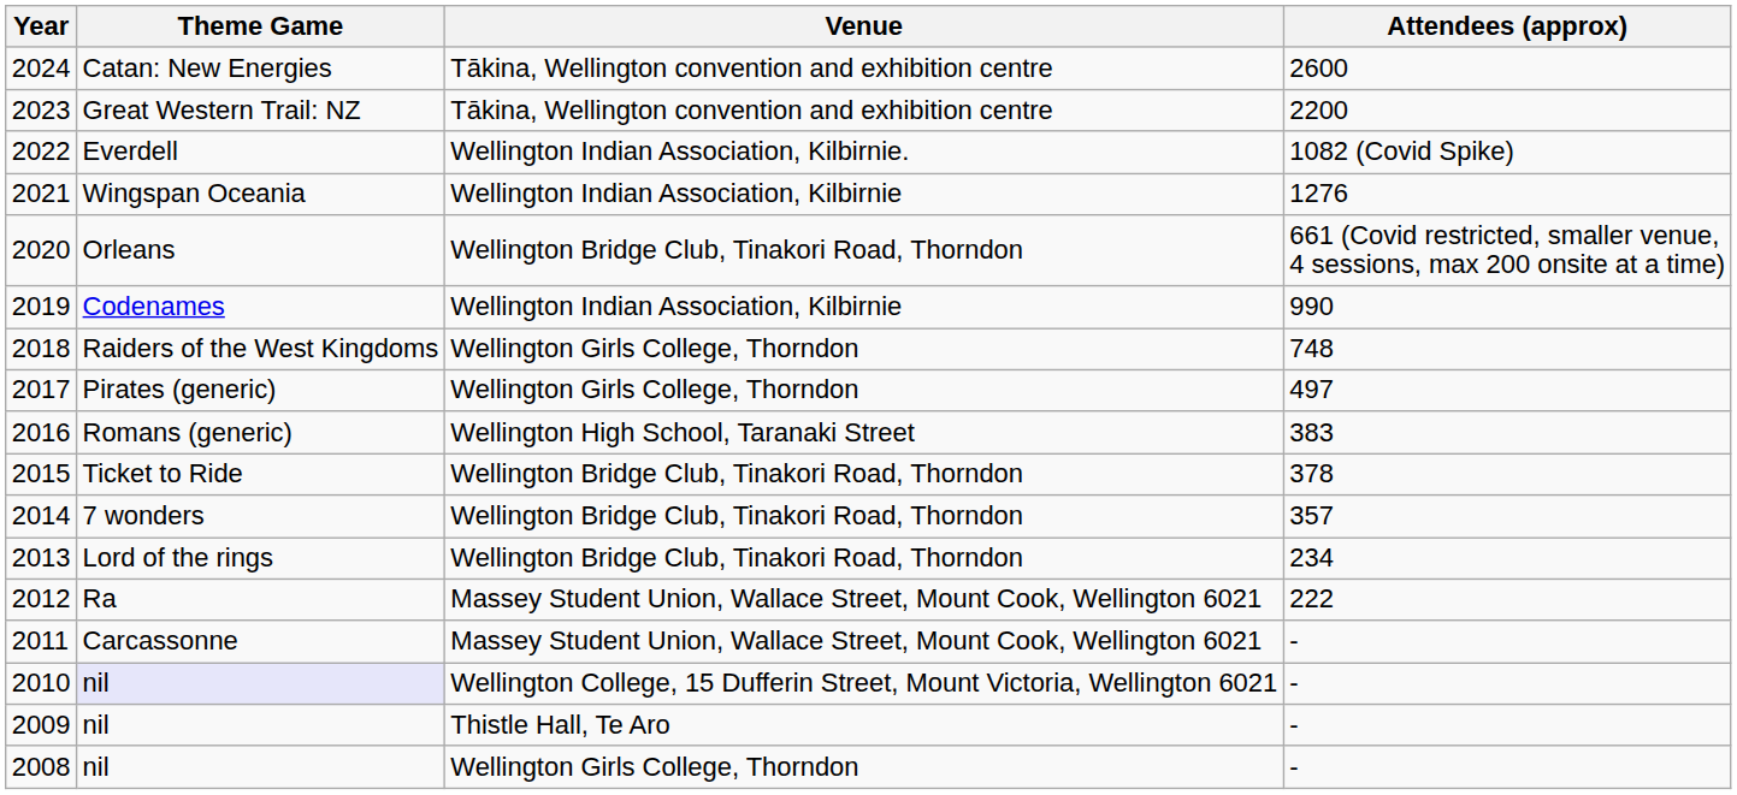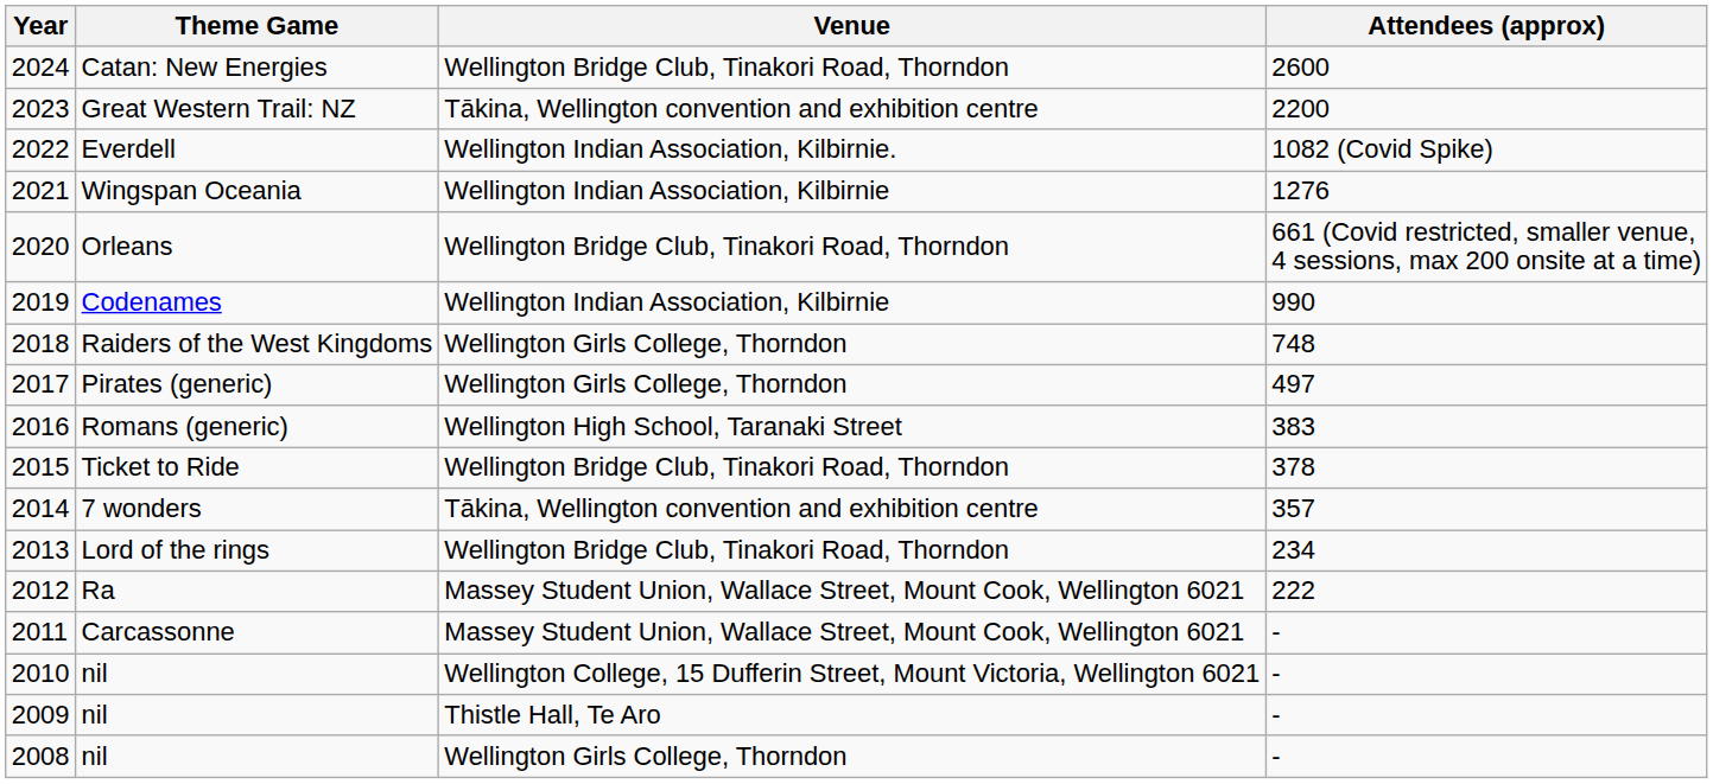2024 | Venue: Tākina, Wellington convention and exhibition centre -> Wellington Bridge Club, Tinakori Road, Thorndon
2014 | Venue: Wellington Bridge Club, Tinakori Road, Thorndon -> Tākina, Wellington convention and exhibition centre
2010 | Theme Game: lavender background -> no background
